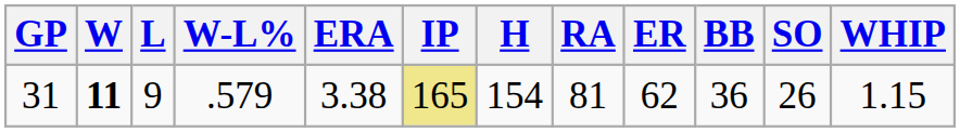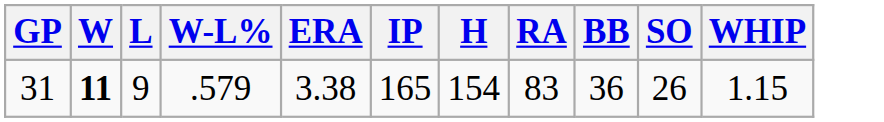- column: ER | 62
31 | IP: khaki background -> no background
31 | RA: 81 -> 83
